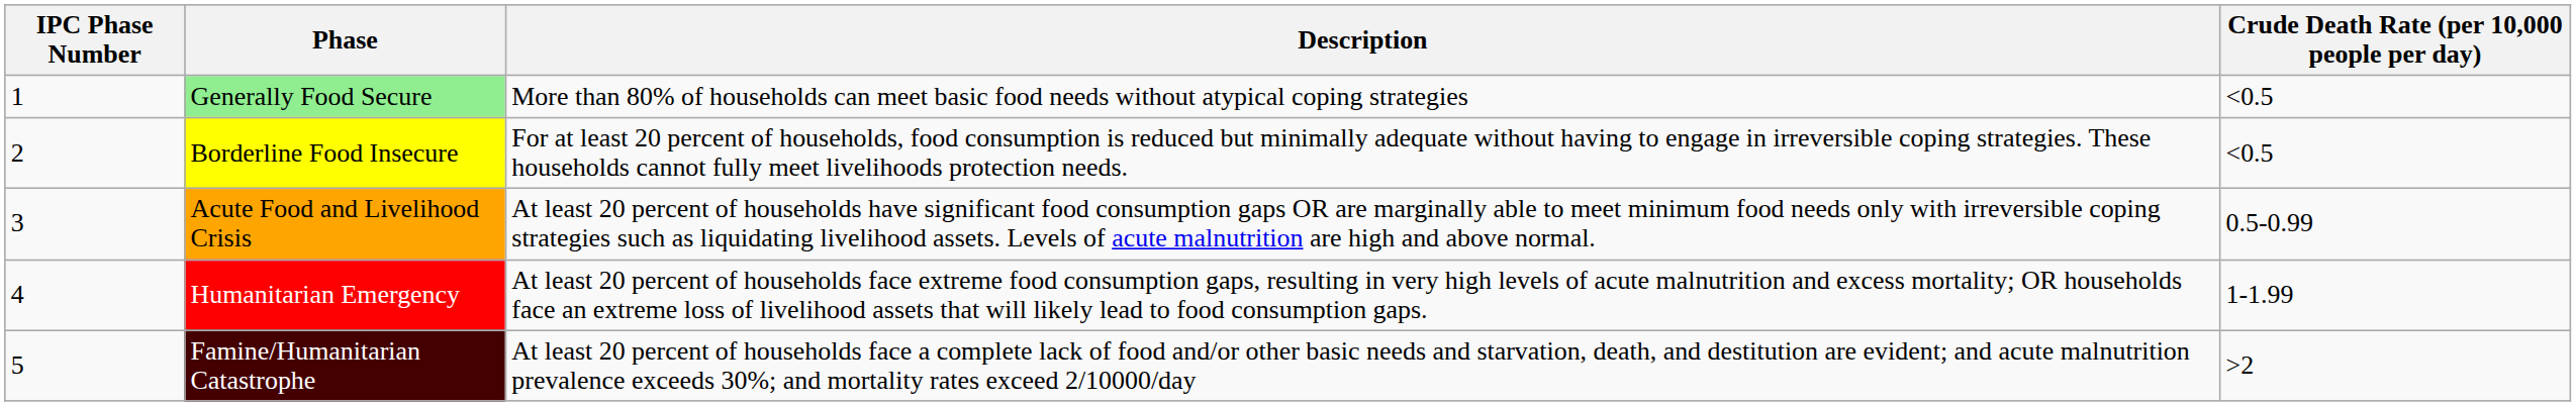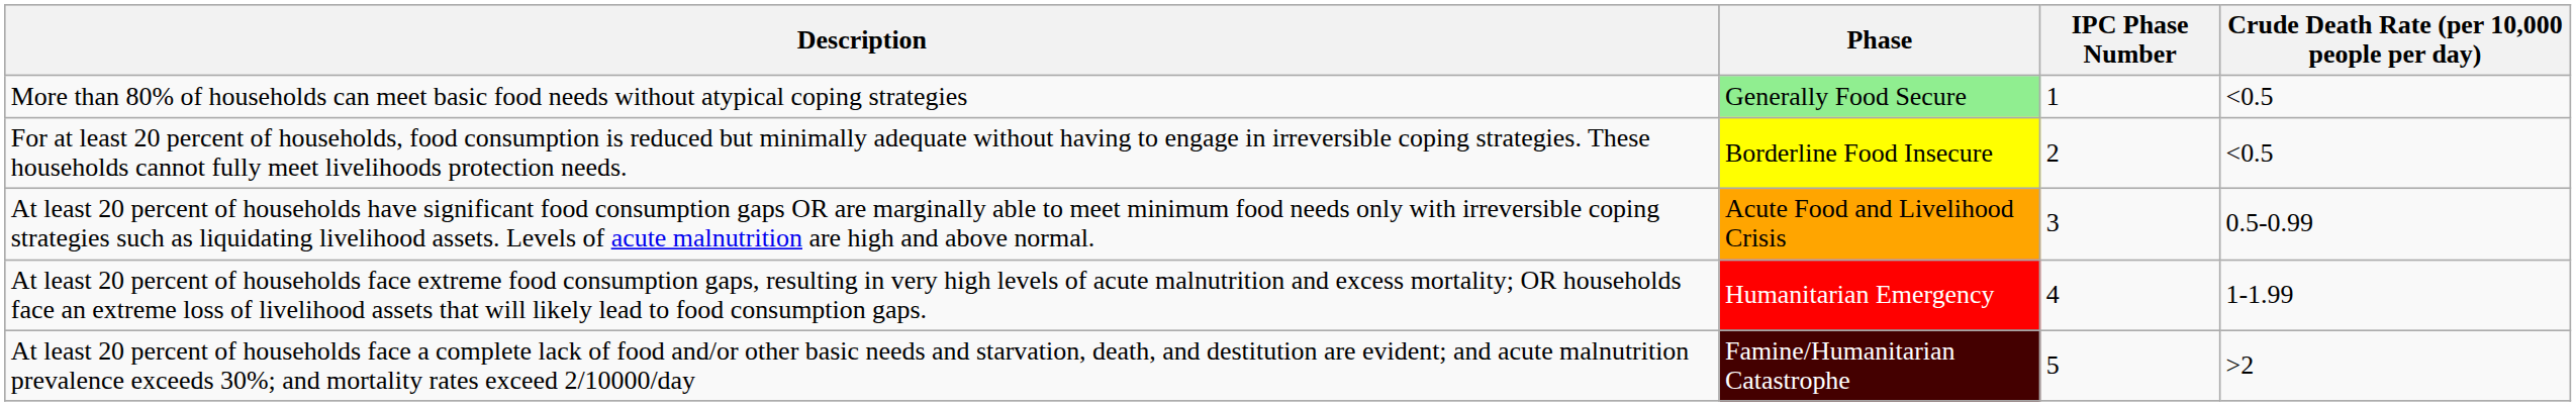columns swapped: IPC Phase Number <-> Description
